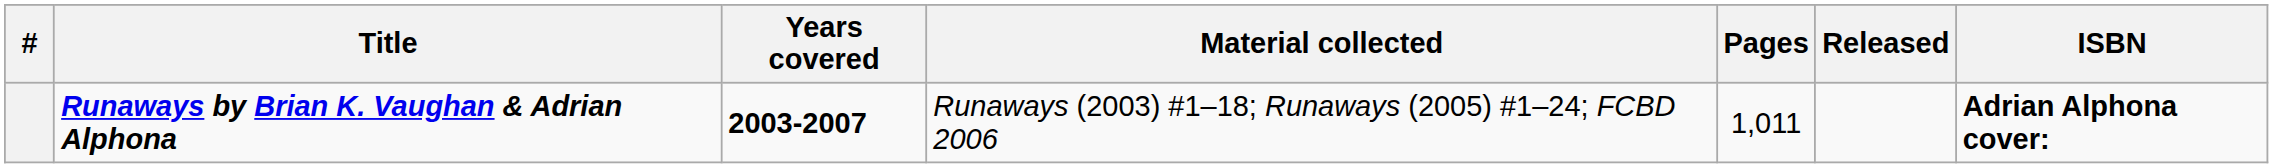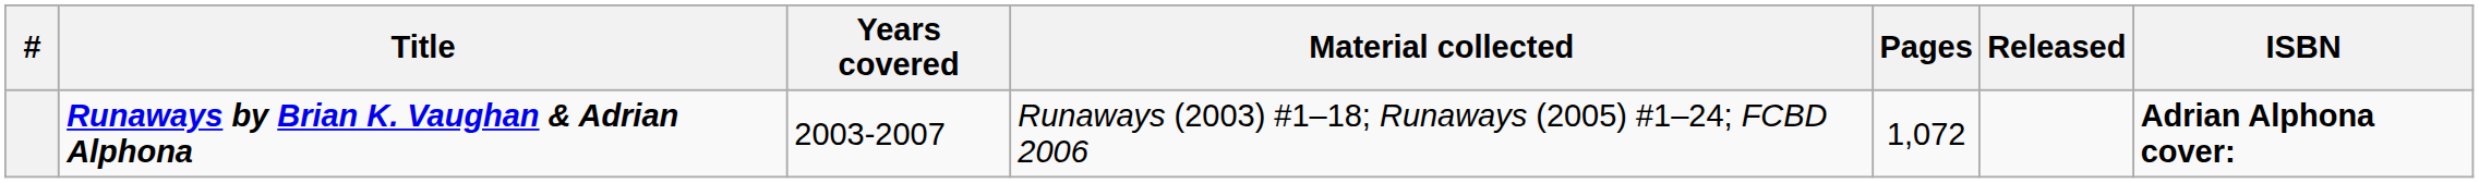Runaways by Brian K. Vaughan & Adrian Alphona | Years covered: bold -> normal
Runaways by Brian K. Vaughan & Adrian Alphona | Pages: 1,011 -> 1,072
